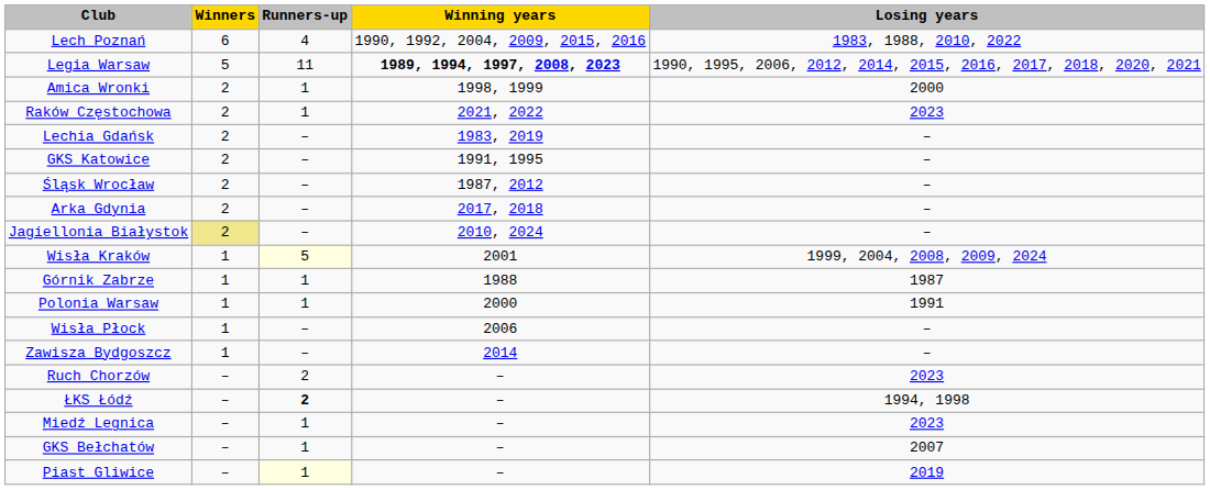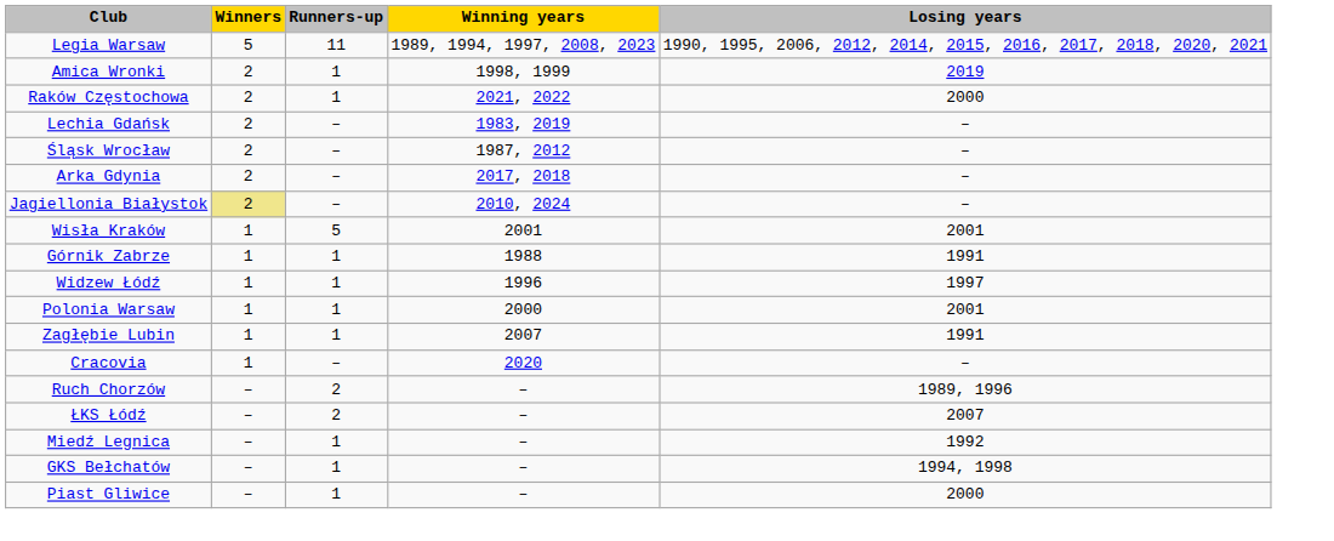- row: Lech Poznań | 6 | 4 | 1990, 1992, 2004, 2009, 2015, 2016 | 1983, 1988, 2010, 2022
Legia Warsaw | Winning years: bold -> normal
Amica Wronki | Losing years: 2000 -> 2019
Raków Częstochowa | Losing years: 2023 -> 2000
- row: GKS Katowice | 2 | – | 1991, 1995 | –
Wisła Kraków | Runners-up: lightyellow background -> no background
Wisła Kraków | Losing years: 1999, 2004, 2008, 2009, 2024 -> 2001
Górnik Zabrze | Losing years: 1987 -> 1991
+ row: Widzew Łódź | 1 | 1 | 1996 | 1997
Polonia Warsaw | Losing years: 1991 -> 2001
+ row: Zagłębie Lubin | 1 | 1 | 2007 | 1991
+ row: Cracovia | 1 | – | 2020 | –
- row: Wisła Płock | 1 | – | 2006 | –
- row: Zawisza Bydgoszcz | 1 | – | 2014 | –
Ruch Chorzów | Losing years: 2023 -> 1989, 1996
ŁKS Łódź | Runners-up: bold -> normal
ŁKS Łódź | Losing years: 1994, 1998 -> 2007
Miedź Legnica | Losing years: 2023 -> 1992
GKS Bełchatów | Losing years: 2007 -> 1994, 1998
Piast Gliwice | Runners-up: lightyellow background -> no background
Piast Gliwice | Losing years: 2019 -> 2000
